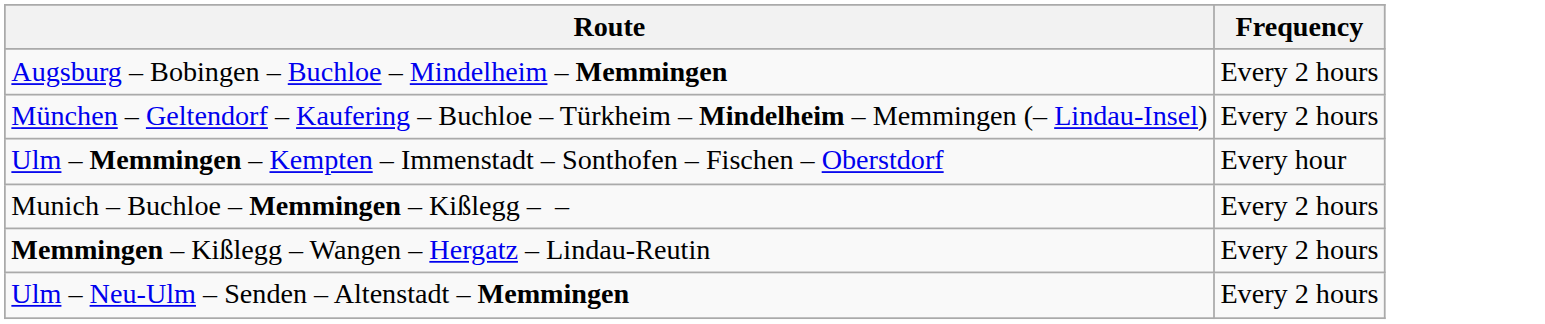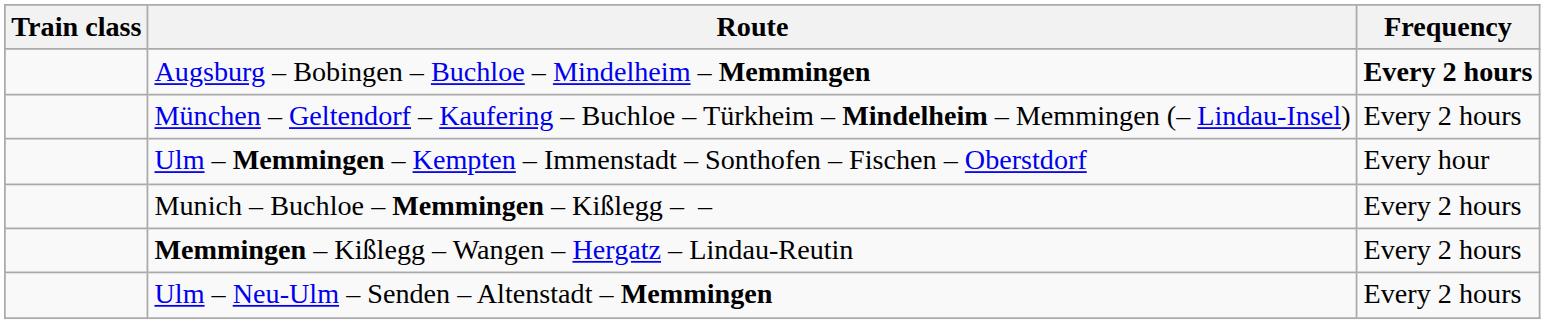+ column: Train class
Augsburg – Bobingen – Buchloe – Mindelheim – Memmingen | Frequency: normal -> bold
